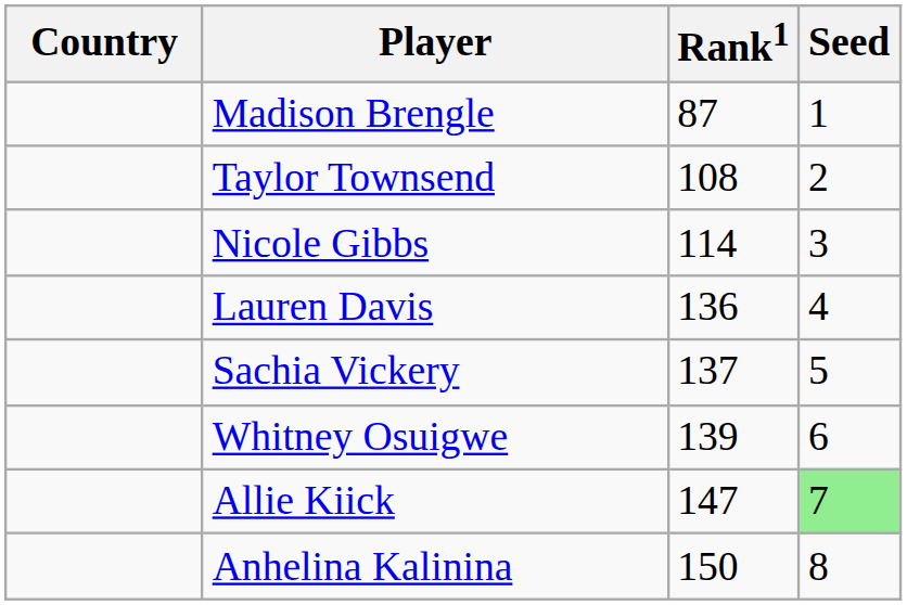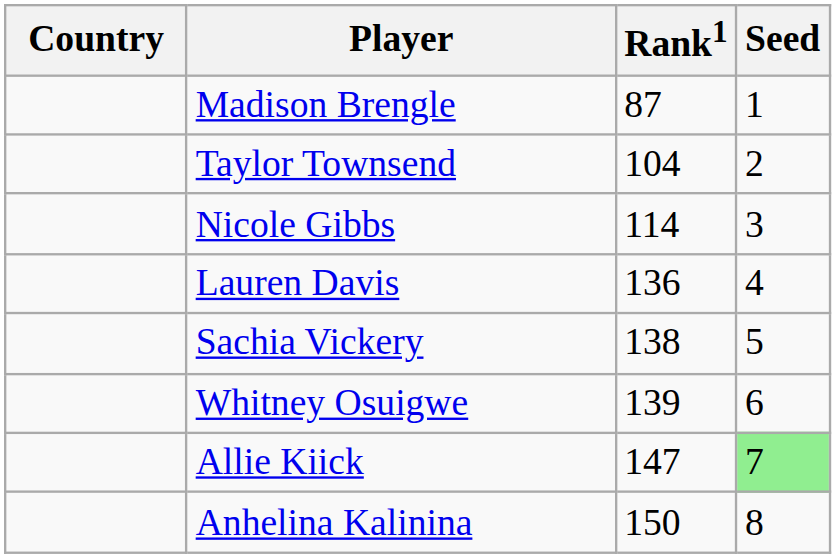Taylor Townsend | Rank1: 108 -> 104
Sachia Vickery | Rank1: 137 -> 138
